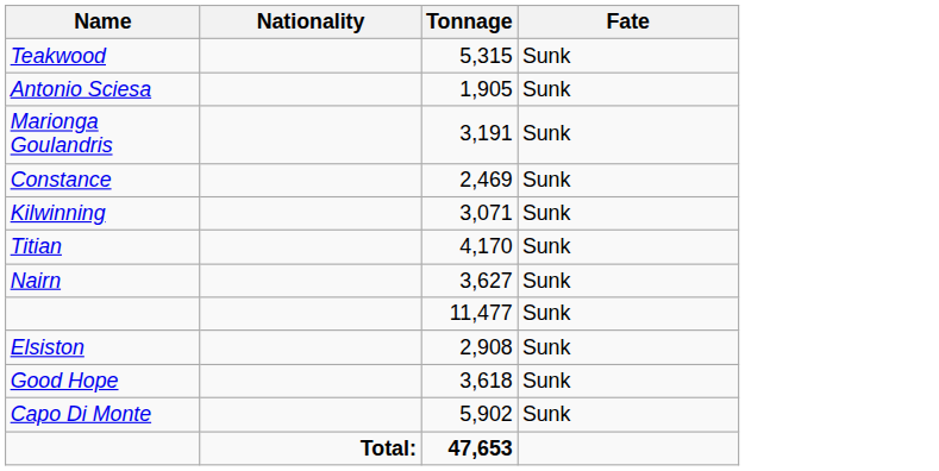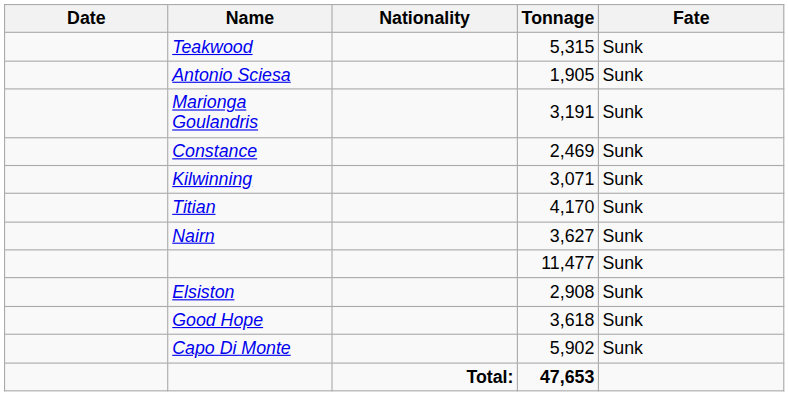+ column: Date
